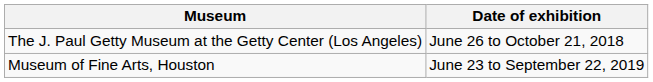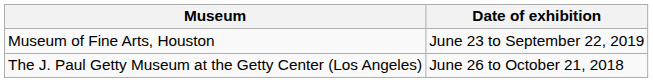rows swapped: The J. Paul Getty Museum at the Getty Center (Los Angeles) <-> Museum of Fine Arts, Houston
